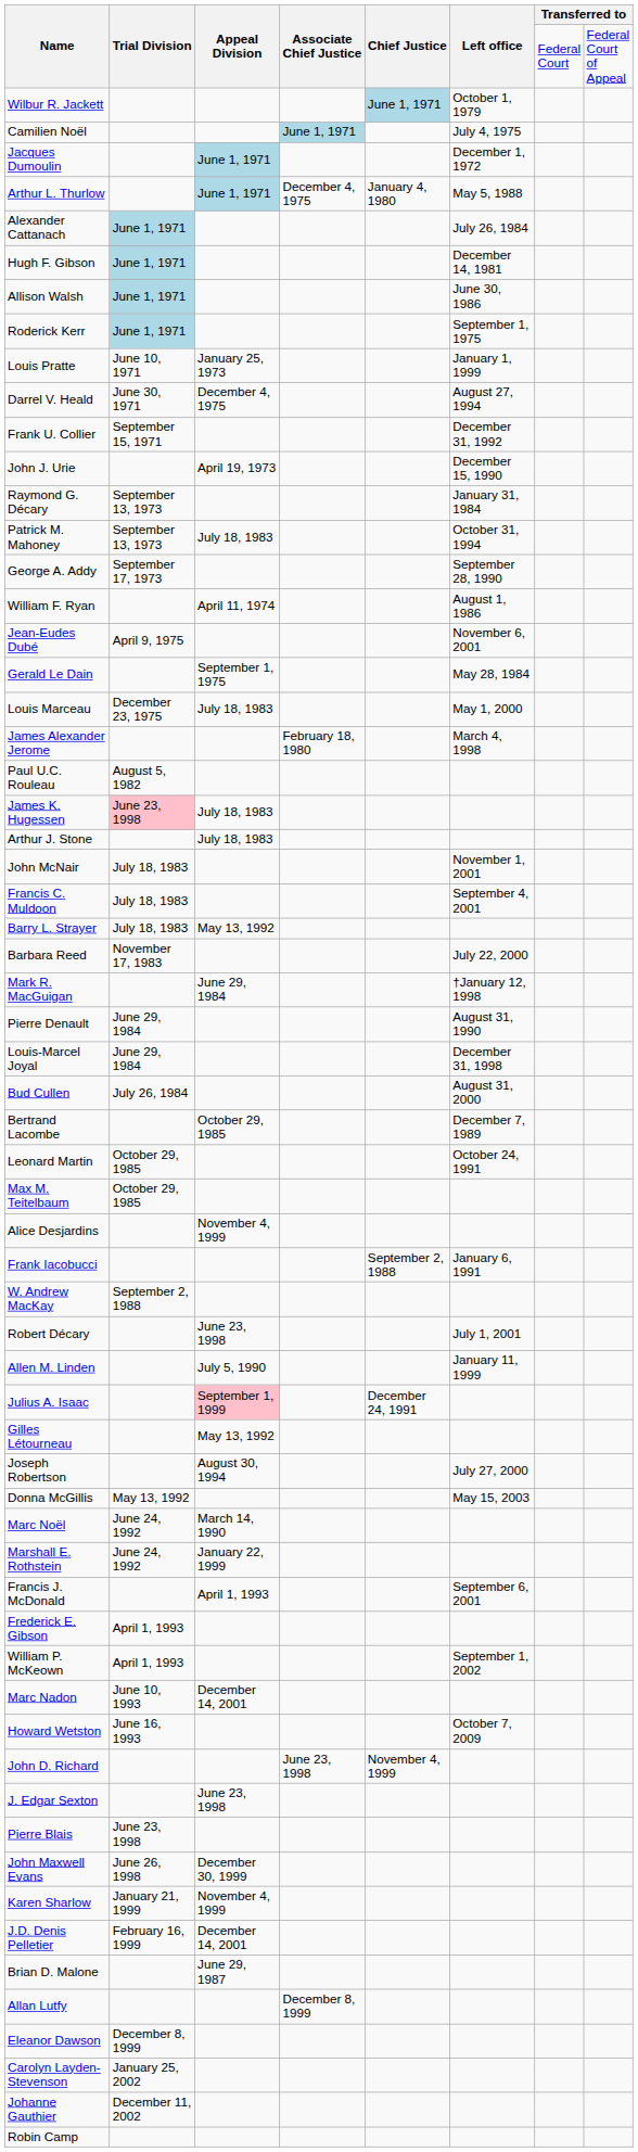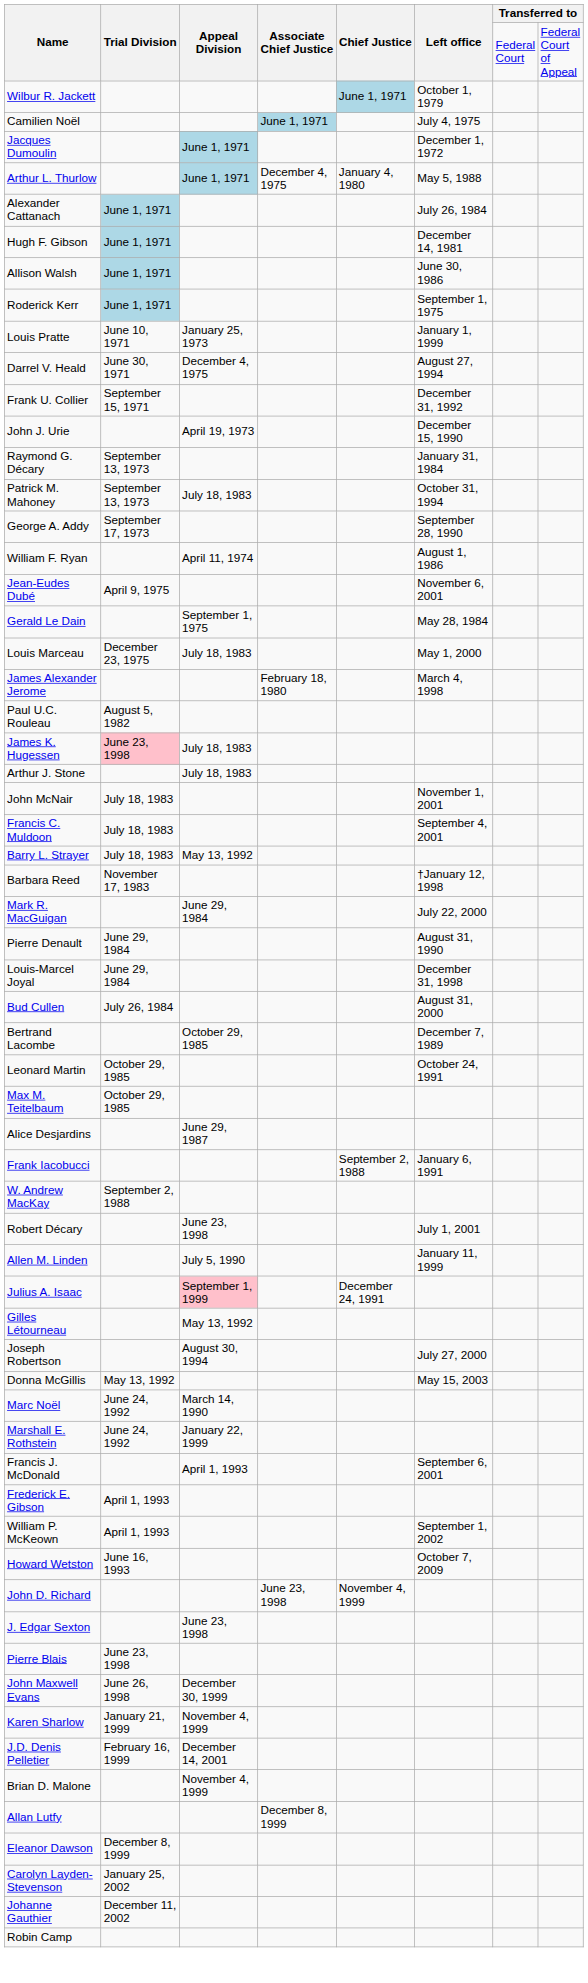Barbara Reed | Left office: July 22, 2000 -> †January 12, 1998
Mark R. MacGuigan | Left office: †January 12, 1998 -> July 22, 2000
Alice Desjardins | Appeal Division: November 4, 1999 -> June 29, 1987
- row: Marc Nadon | June 10, 1993 | December 14, 2001
Brian D. Malone | Appeal Division: June 29, 1987 -> November 4, 1999
